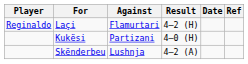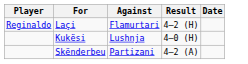- column: Ref
Kukësi | Against: Partizani -> Lushnja
Skënderbeu | Against: Lushnja -> Partizani
